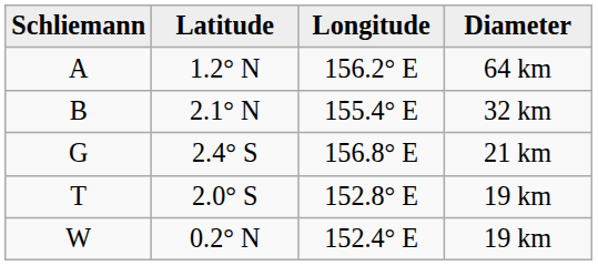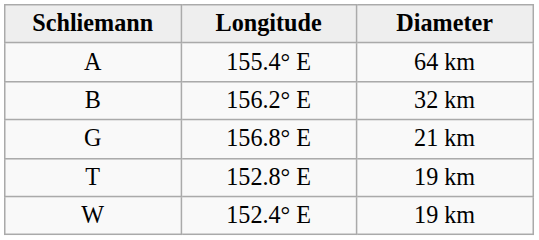- column: Latitude | 1.2° N | 2.1° N | 2.4° S | 2.0° S | 0.2° N
A | Longitude: 156.2° E -> 155.4° E
B | Longitude: 155.4° E -> 156.2° E
